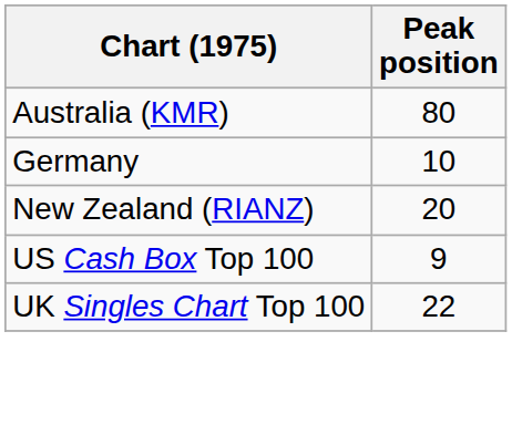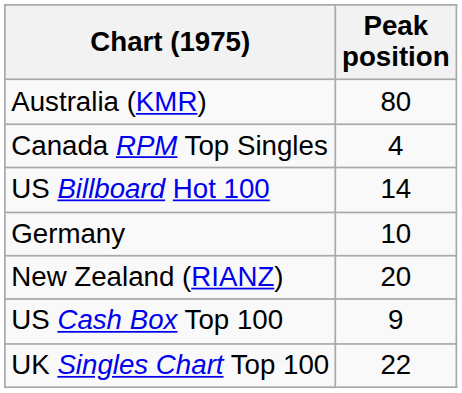+ row: Canada RPM Top Singles | 4
+ row: US Billboard Hot 100 | 14
